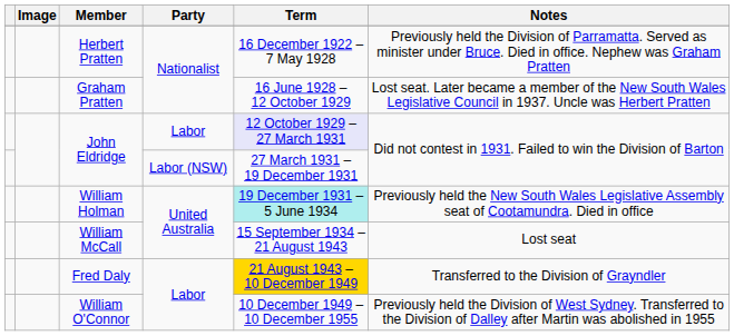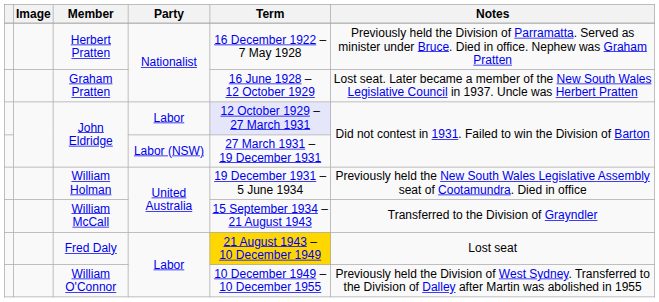William Holman | Term: paleturquoise background -> no background
William McCall | Notes: Lost seat -> Transferred to the Division of Grayndler
Fred Daly | Notes: Transferred to the Division of Grayndler -> Lost seat
